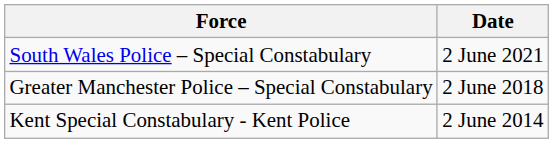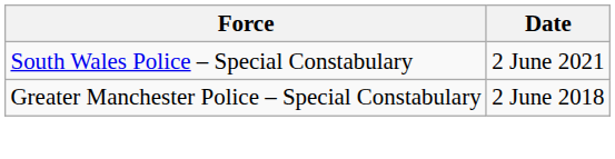- row: Kent Special Constabulary - Kent Police | 2 June 2014
